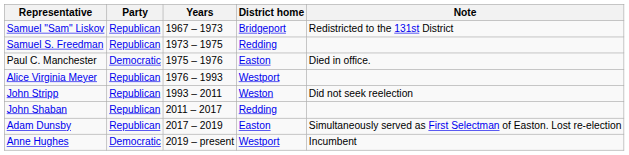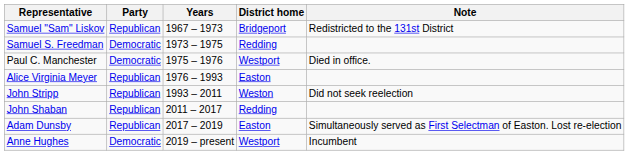Samuel S. Freedman | Party: Republican -> Democratic
Paul C. Manchester | District home: Easton -> Westport
Alice Virginia Meyer | District home: Westport -> Easton
